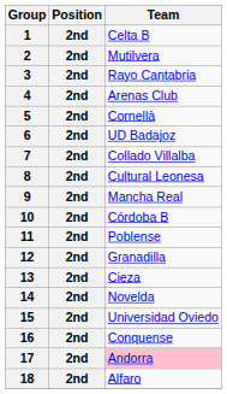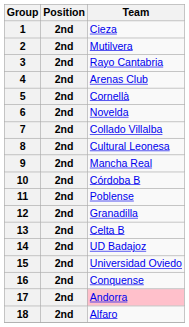1 | Team: Celta B -> Cieza
6 | Team: UD Badajoz -> Novelda
13 | Team: Cieza -> Celta B
14 | Team: Novelda -> UD Badajoz
